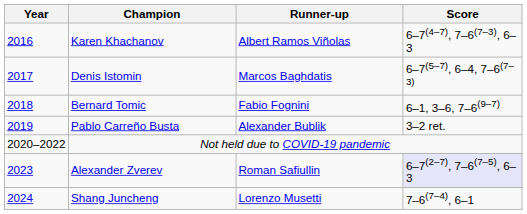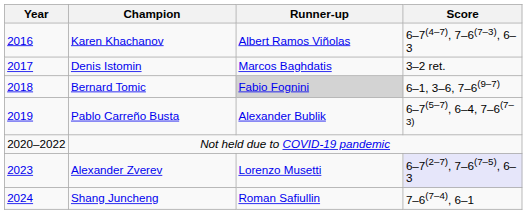Denis Istomin | Score: 6–7(5–7), 6–4, 7–6(7–3) -> 3–2 ret.
Bernard Tomic | Runner-up: no background -> lightgrey background
Pablo Carreño Busta | Score: 3–2 ret. -> 6–7(5–7), 6–4, 7–6(7–3)
Alexander Zverev | Runner-up: Roman Safiullin -> Lorenzo Musetti
Shang Juncheng | Runner-up: Lorenzo Musetti -> Roman Safiullin
